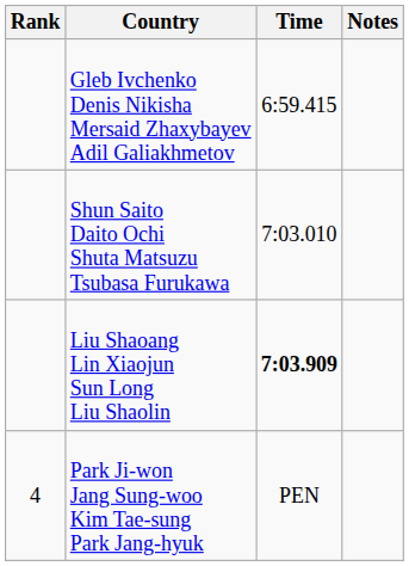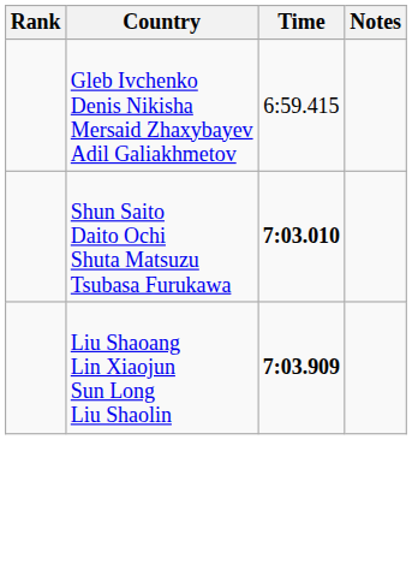Shun Saito Daito Ochi Shuta Matsuzu Tsubasa Furukawa | Time: normal -> bold
- row: 4 | Park Ji-won Jang Sung-woo Kim Tae-sung Park Jang-hyuk | PEN
